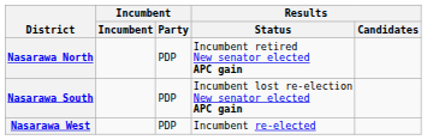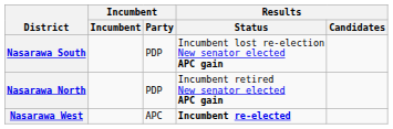rows swapped: Nasarawa North <-> Nasarawa South
Nasarawa West | Incumbent / Party: PDP -> APC
Nasarawa West | Results / Status: normal -> bold
